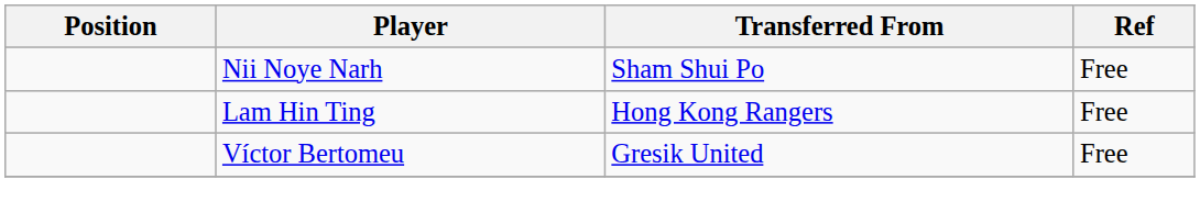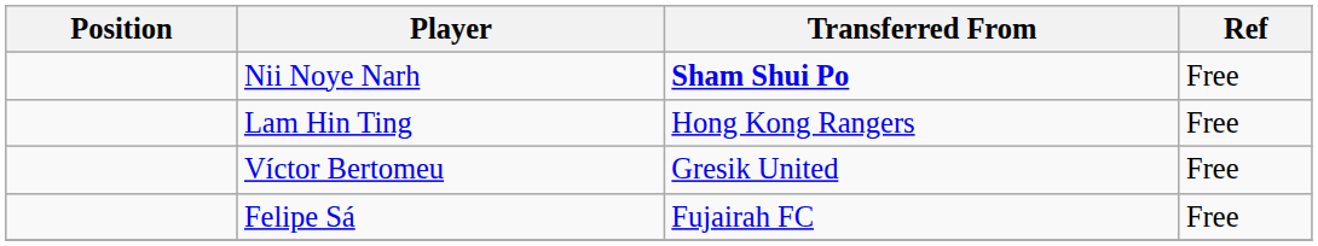Nii Noye Narh | Transferred From: normal -> bold
+ row: Felipe Sá | Fujairah FC | Free
